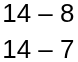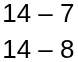rows swapped: 14 – 8 <-> 14 – 7
